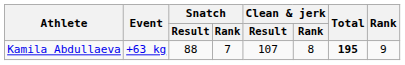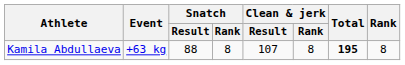Kamila Abdullaeva | Snatch / Rank: 7 -> 8
Kamila Abdullaeva | Rank: 9 -> 8
